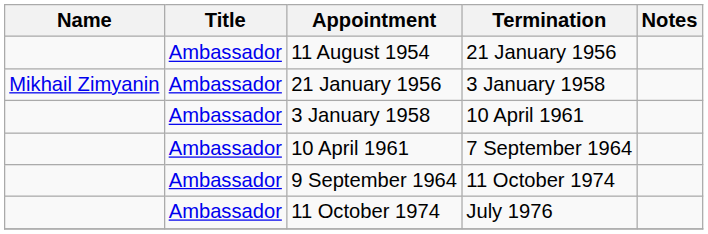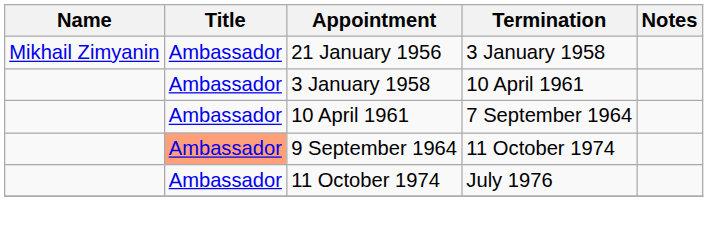- row: Ambassador | 11 August 1954 | 21 January 1956
9 September 1964 | Title: no background -> lightsalmon background
